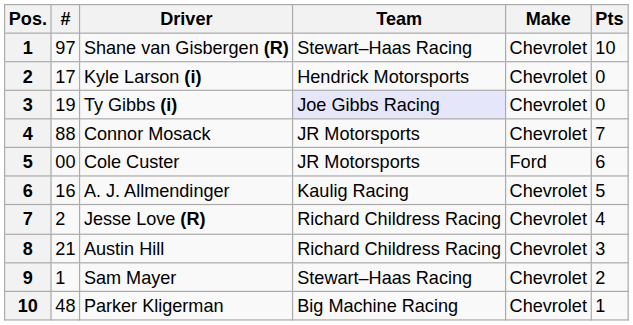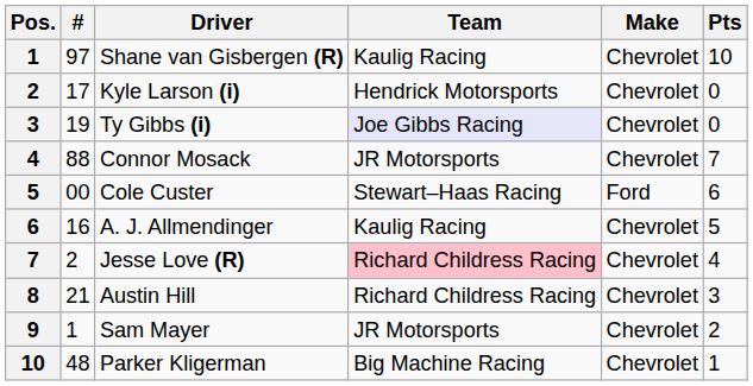Shane van Gisbergen (R) | Team: Stewart–Haas Racing -> Kaulig Racing
Cole Custer | Team: JR Motorsports -> Stewart–Haas Racing
Jesse Love (R) | Team: no background -> pink background
Sam Mayer | Team: Stewart–Haas Racing -> JR Motorsports
